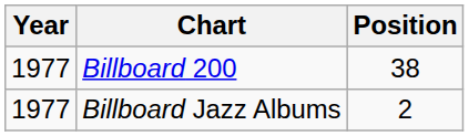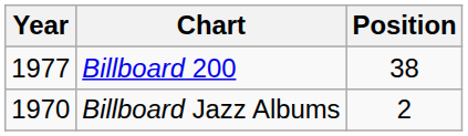Billboard Jazz Albums | Year: 1977 -> 1970
